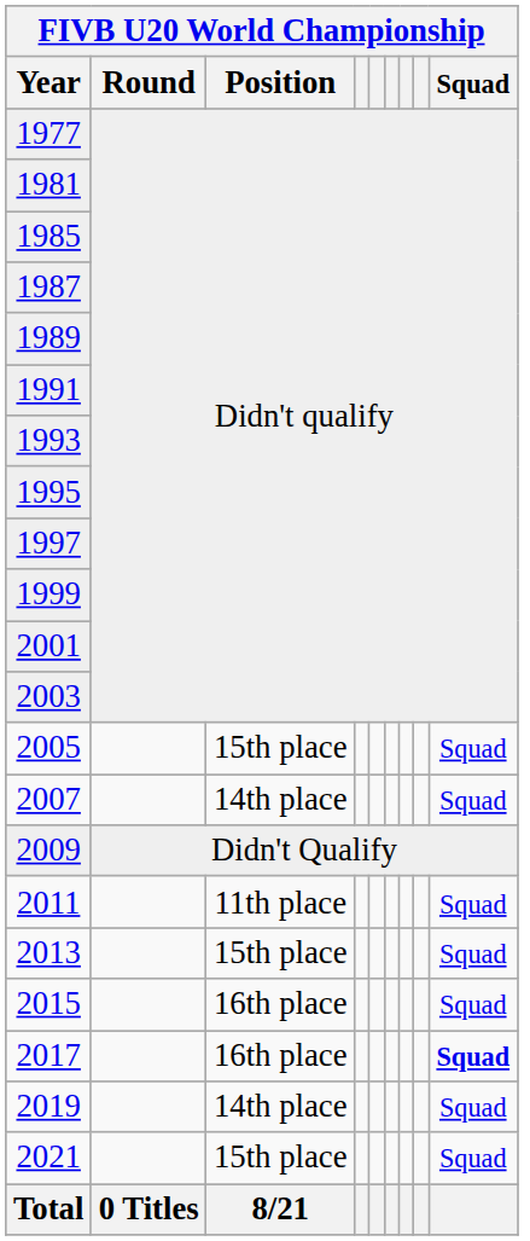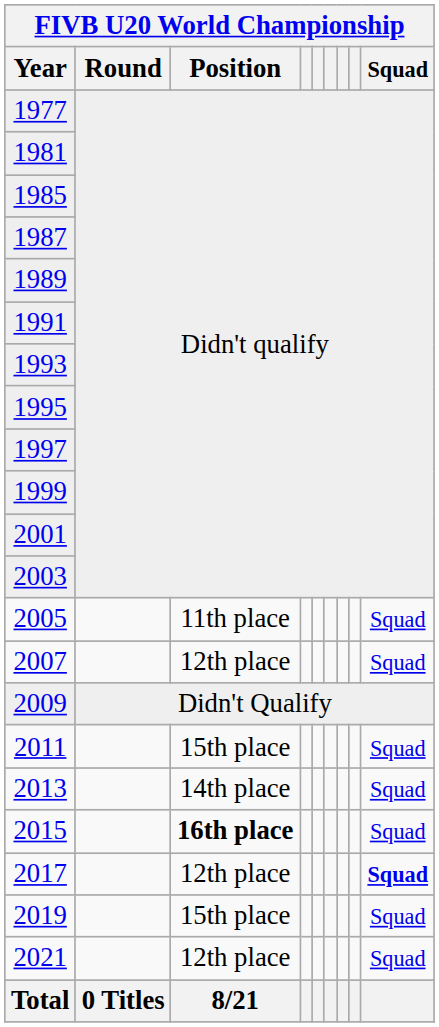2005 | Position: 15th place -> 11th place
2007 | Position: 14th place -> 12th place
2011 | Position: 11th place -> 15th place
2013 | Position: 15th place -> 14th place
2015 | Position: normal -> bold
2017 | Position: 16th place -> 12th place
2019 | Position: 14th place -> 15th place
2021 | Position: 15th place -> 12th place
